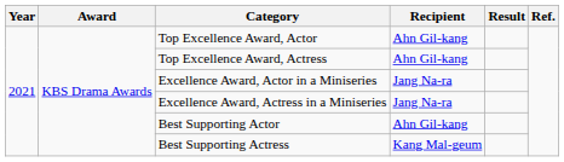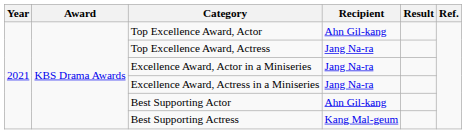Top Excellence Award, Actress | Recipient: Ahn Gil-kang -> Jang Na-ra
